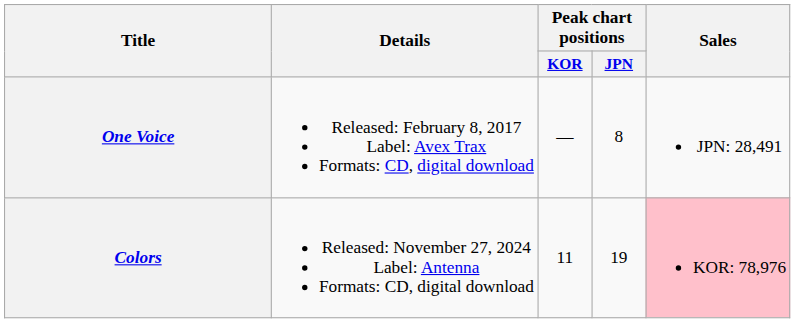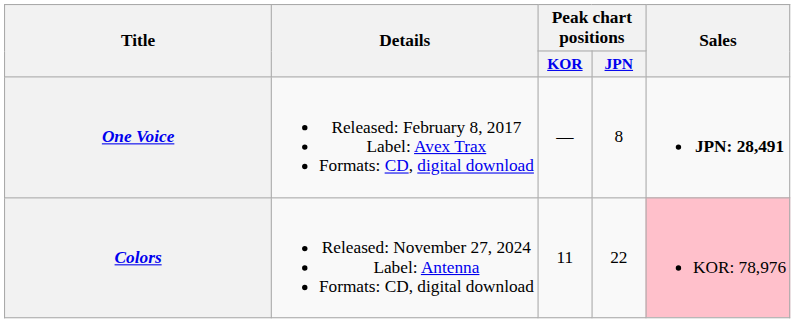One Voice | Sales: normal -> bold
Colors | Peak chart positions / JPN: 19 -> 22
